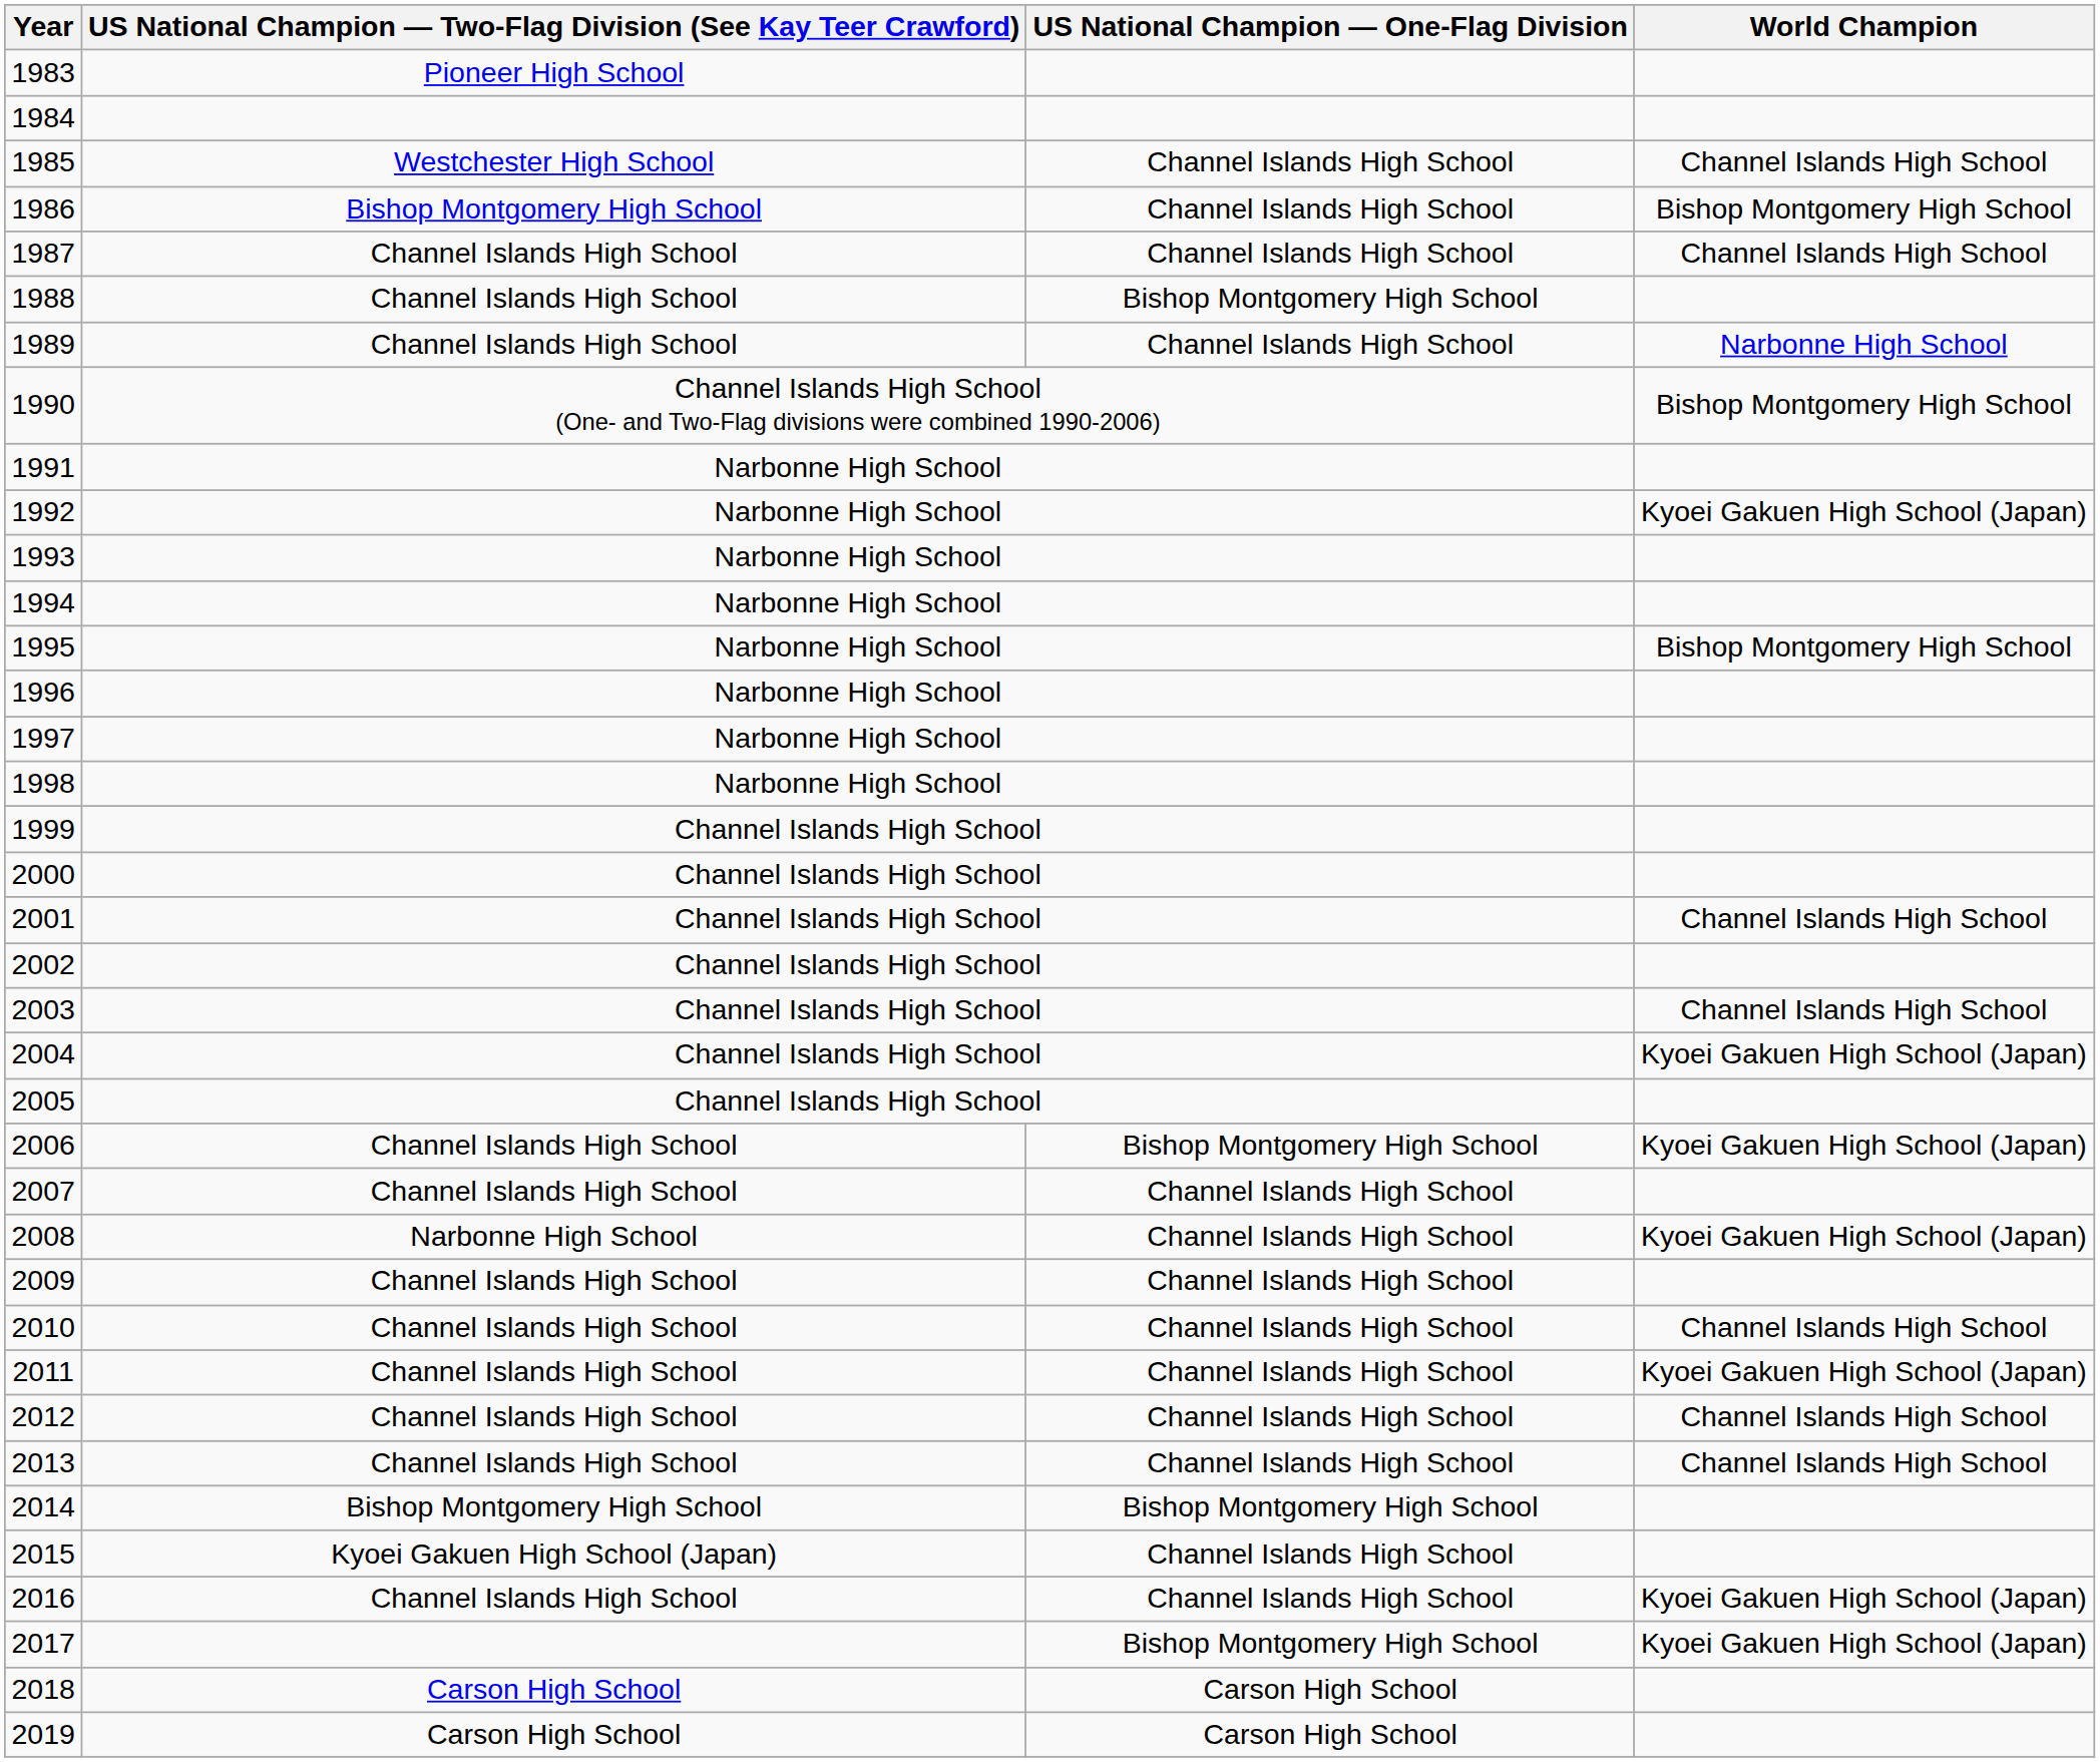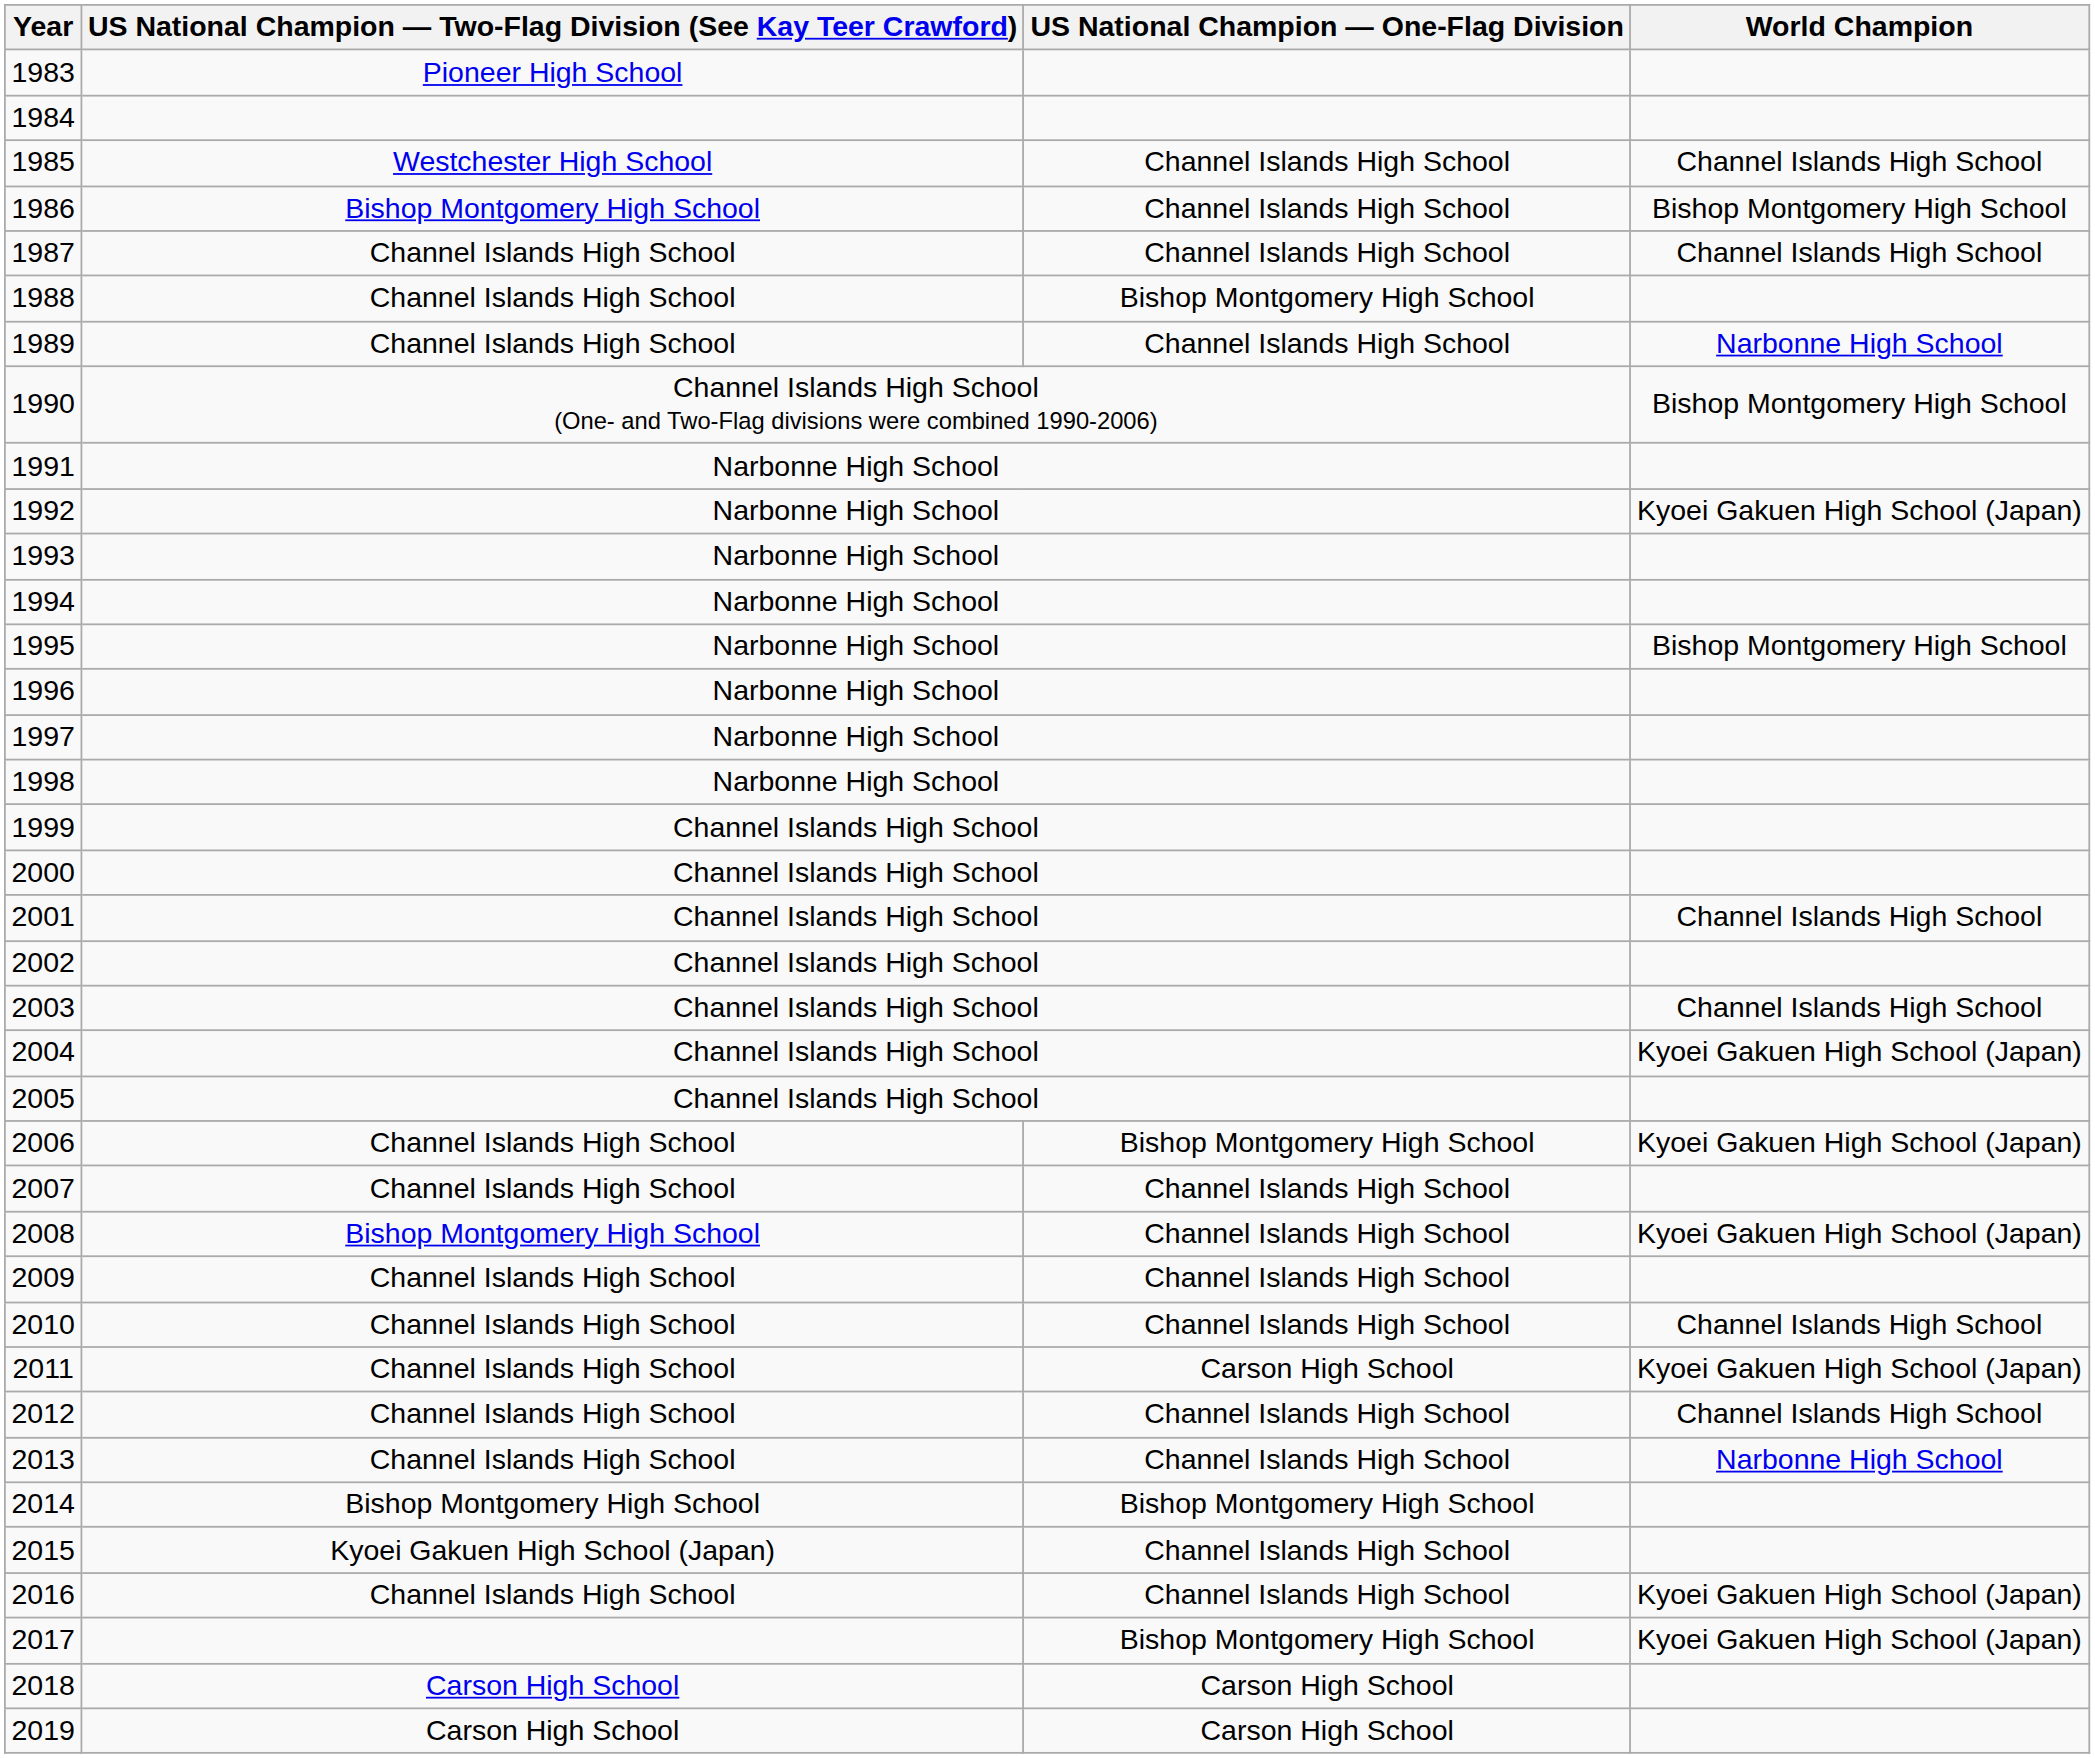2008 | column 2: Narbonne High School -> Bishop Montgomery High School
2011 | US National Champion — One-Flag Division: Channel Islands High School -> Carson High School
2013 | World Champion: Channel Islands High School -> Narbonne High School
